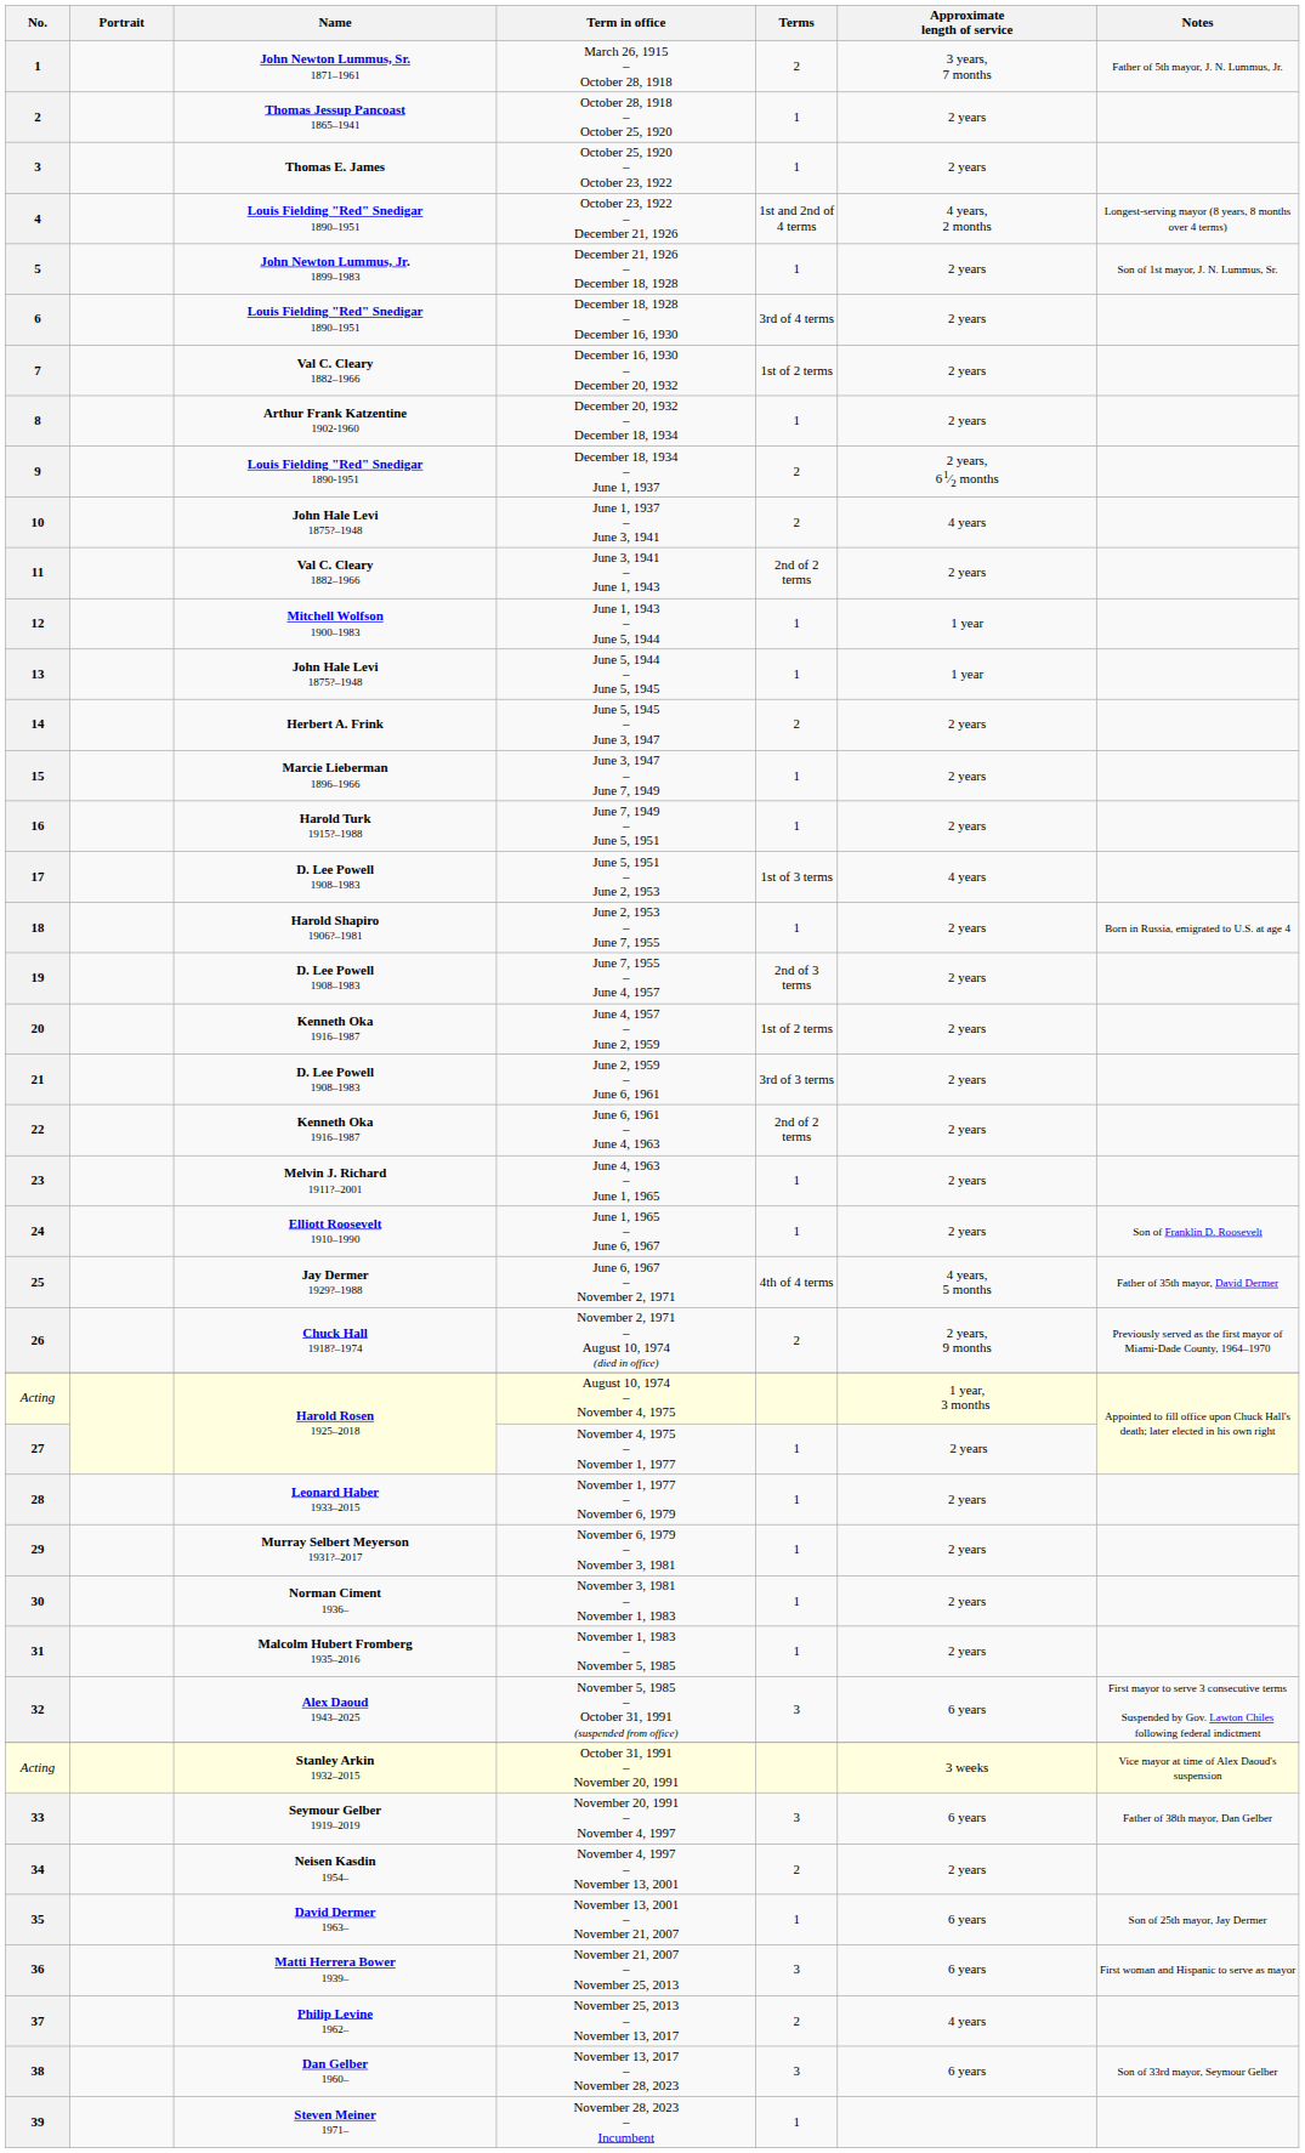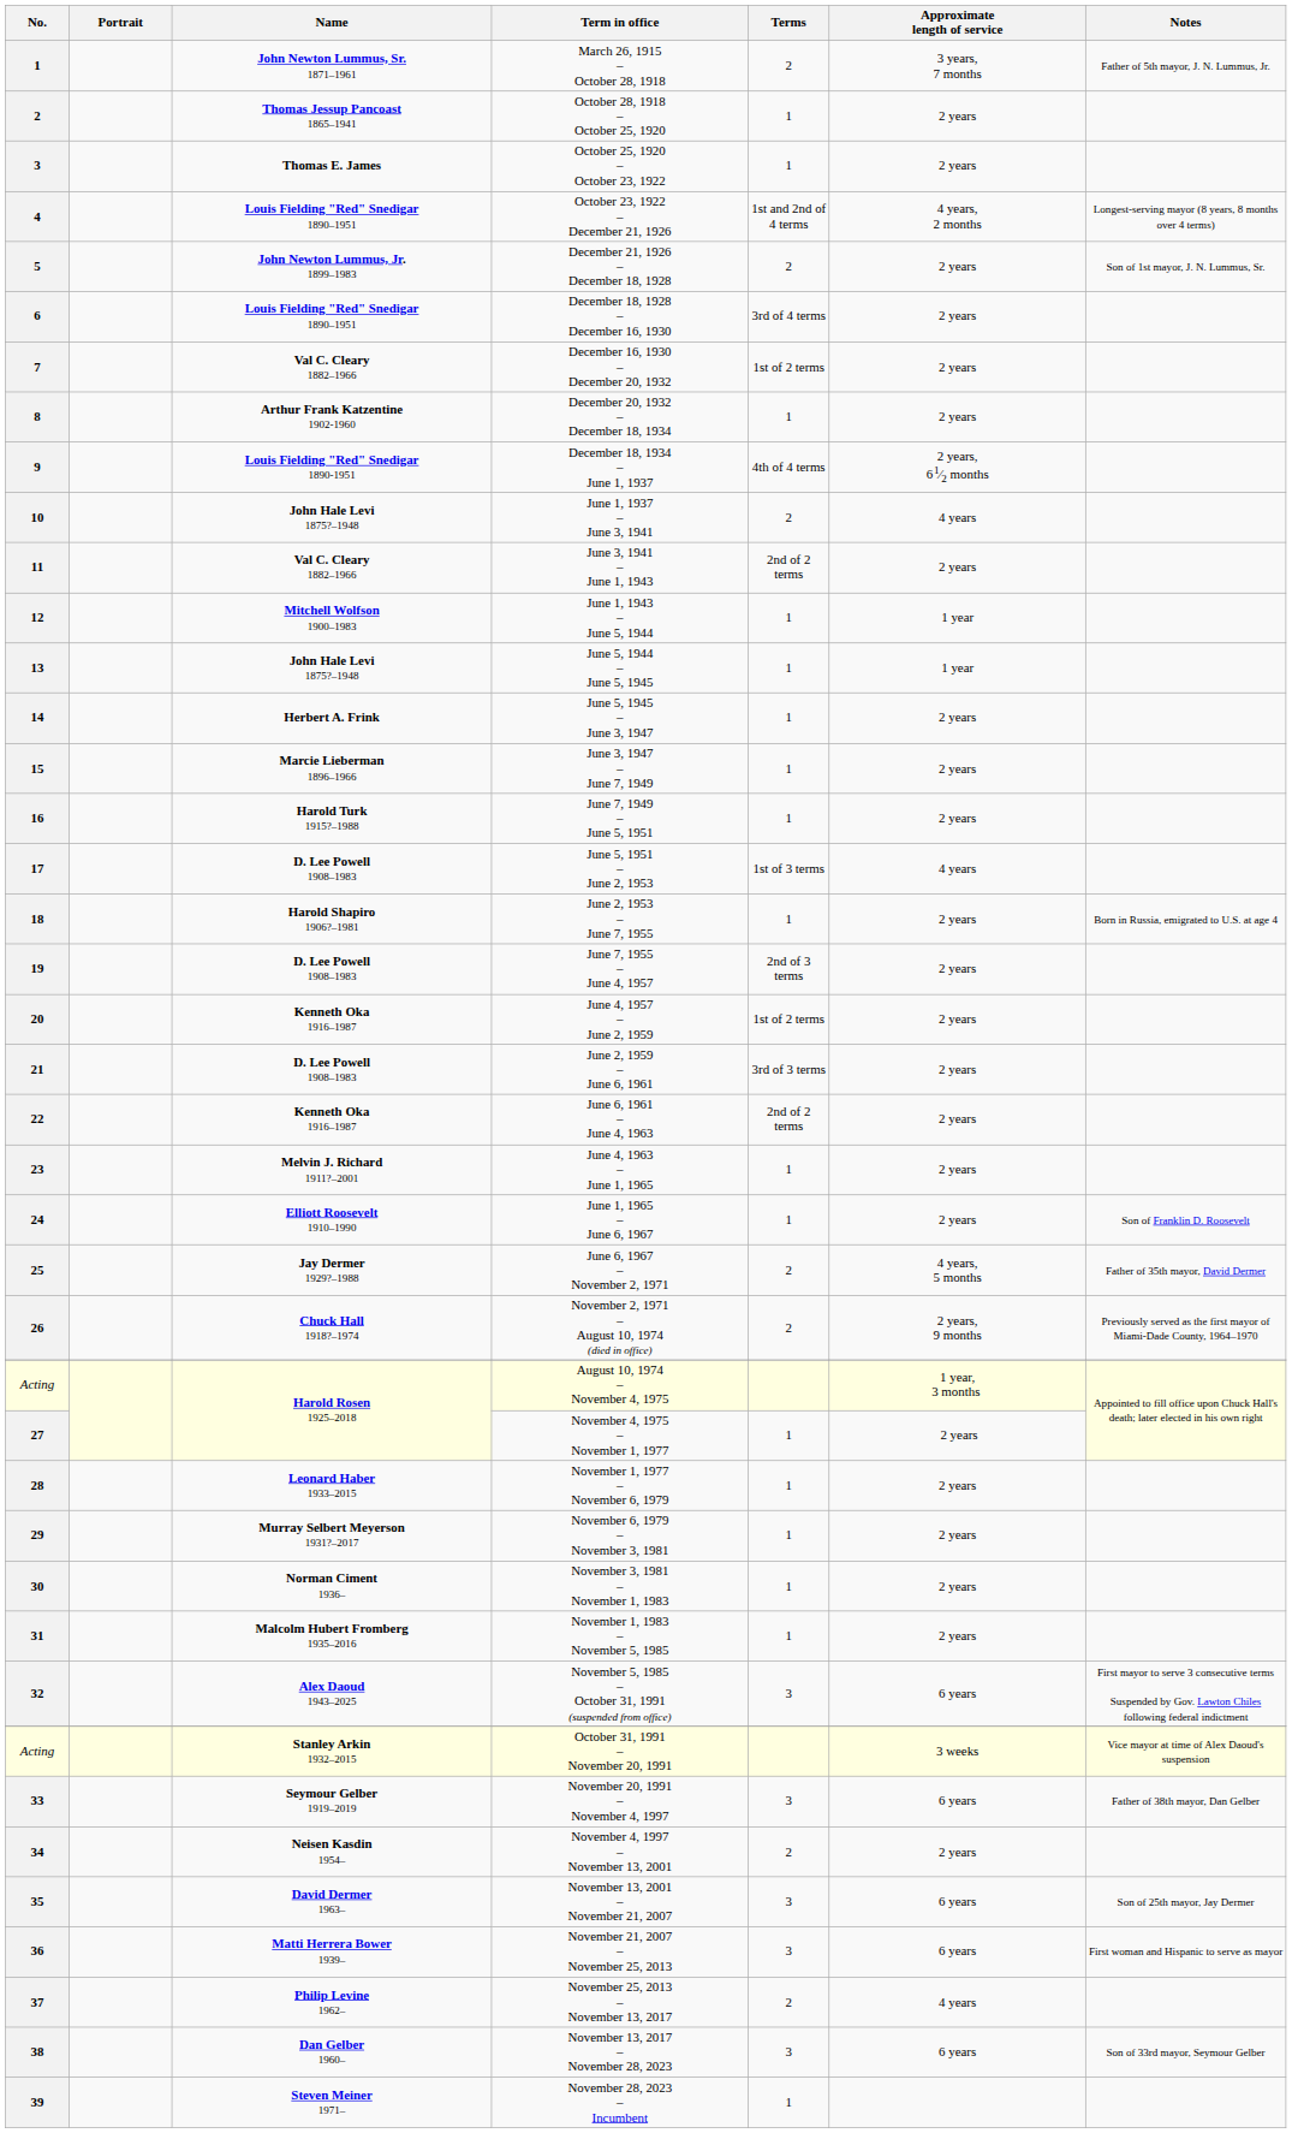December 21, 1926 – December 18, 1928 | Terms: 1 -> 2
December 18, 1934 – June 1, 1937 | Terms: 2 -> 4th of 4 terms
June 5, 1945 – June 3, 1947 | Terms: 2 -> 1
June 6, 1967 – November 2, 1971 | Terms: 4th of 4 terms -> 2
November 13, 2001 – November 21, 2007 | Terms: 1 -> 3
